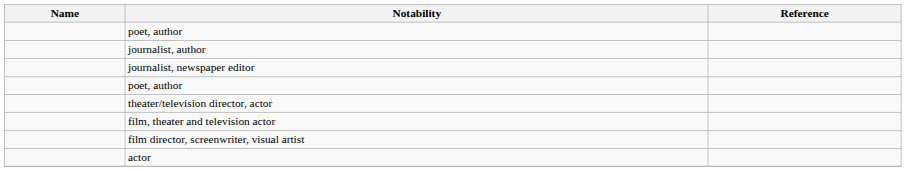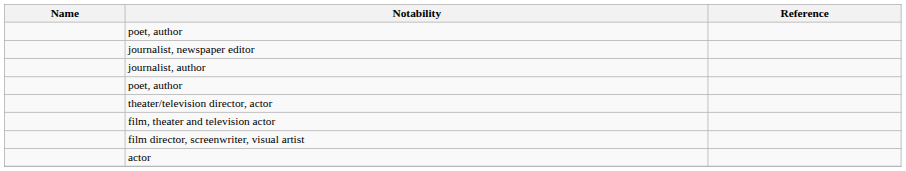rows swapped: journalist, newspaper editor <-> journalist, author
